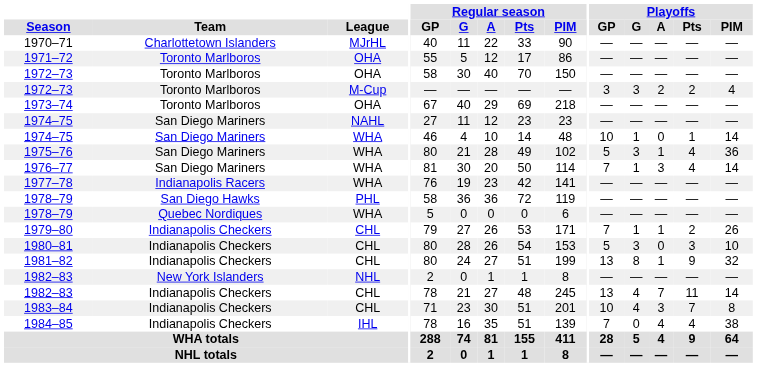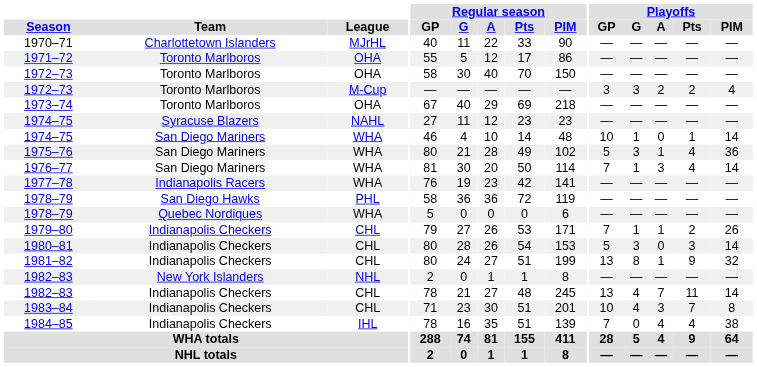1974–75 / NAHL | Team: San Diego Mariners -> Syracuse Blazers
1980–81 | Playoffs / PIM: 10 -> 14
